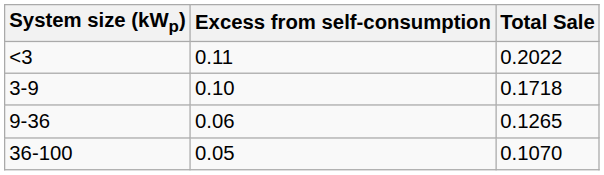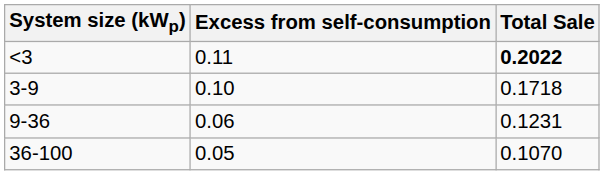<3 | Total Sale: normal -> bold
9-36 | Total Sale: 0.1265 -> 0.1231
